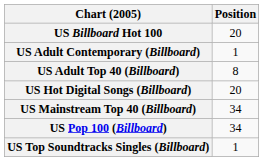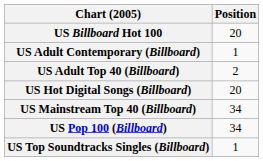US Adult Top 40 (Billboard) | Position: 8 -> 2
